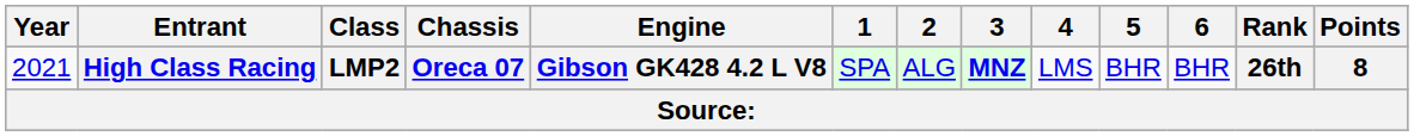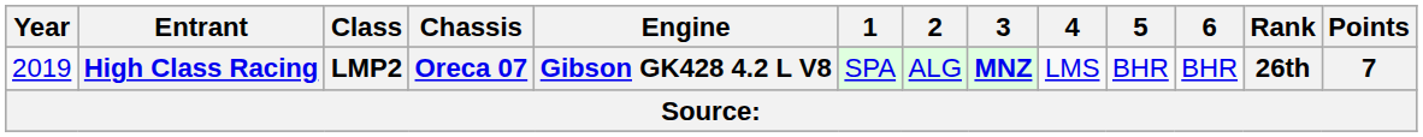High Class Racing | Year: 2021 -> 2019
High Class Racing | Points: 8 -> 7
